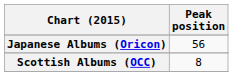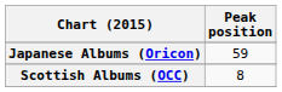Japanese Albums (Oricon) | Peak position: 56 -> 59
